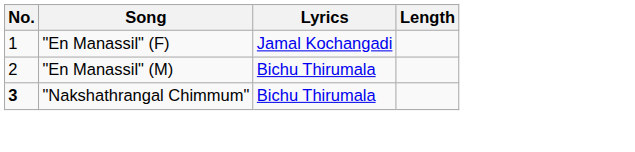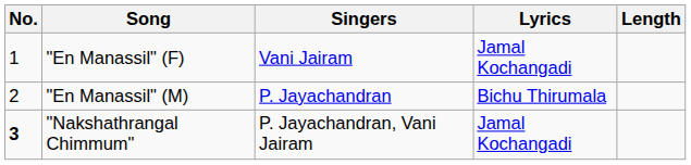+ column: Singers | Vani Jairam | P. Jayachandran | P. Jayachandran, Vani Jairam
"Nakshathrangal Chimmum" | Lyrics: Bichu Thirumala -> Jamal Kochangadi
